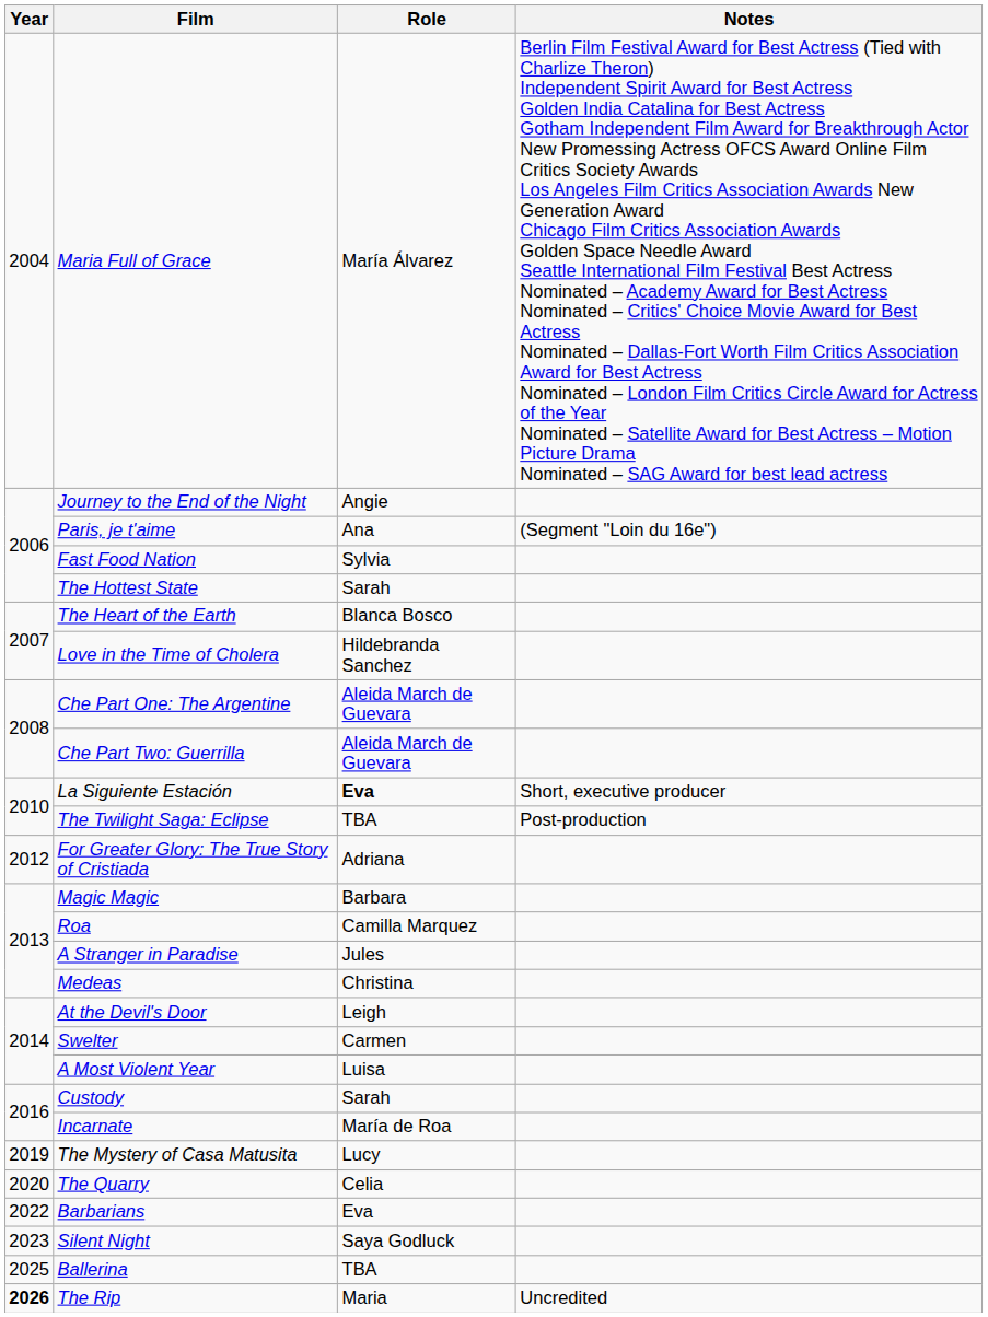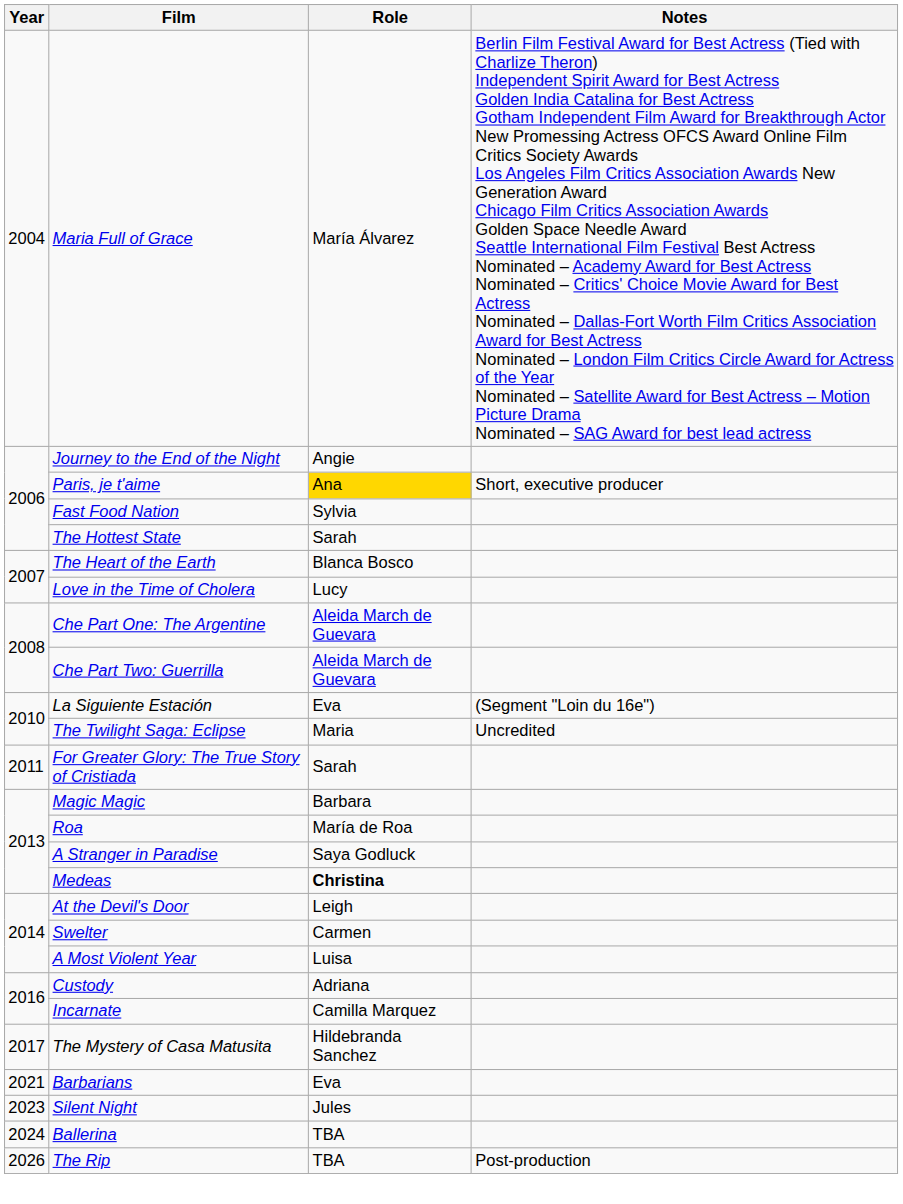Paris, je t'aime | Role: no background -> gold background
Paris, je t'aime | Notes: (Segment "Loin du 16e") -> Short, executive producer
Love in the Time of Cholera | Role: Hildebranda Sanchez -> Lucy
La Siguiente Estación | Role: bold -> normal
La Siguiente Estación | Notes: Short, executive producer -> (Segment "Loin du 16e")
The Twilight Saga: Eclipse | Role: TBA -> Maria
The Twilight Saga: Eclipse | Notes: Post-production -> Uncredited
For Greater Glory: The True Story of Cristiada | Year: 2012 -> 2011
For Greater Glory: The True Story of Cristiada | Role: Adriana -> Sarah
Roa | Role: Camilla Marquez -> María de Roa
A Stranger in Paradise | Role: Jules -> Saya Godluck
Medeas | Role: normal -> bold
Custody | Role: Sarah -> Adriana
Incarnate | Role: María de Roa -> Camilla Marquez
The Mystery of Casa Matusita | Year: 2019 -> 2017
The Mystery of Casa Matusita | Role: Lucy -> Hildebranda Sanchez
- row: 2020 | The Quarry | Celia
Barbarians | Year: 2022 -> 2021
Silent Night | Role: Saya Godluck -> Jules
Ballerina | Year: 2025 -> 2024
The Rip | Year: bold -> normal
The Rip | Role: Maria -> TBA
The Rip | Notes: Uncredited -> Post-production
